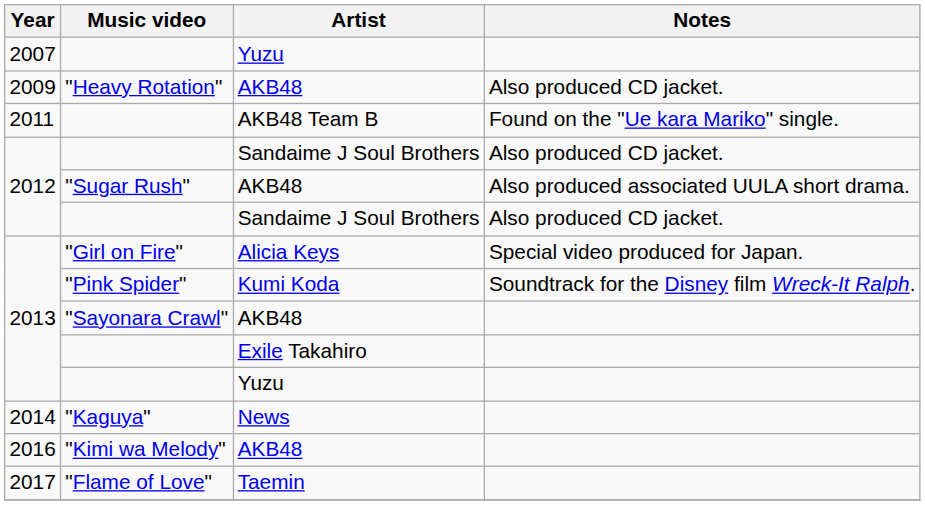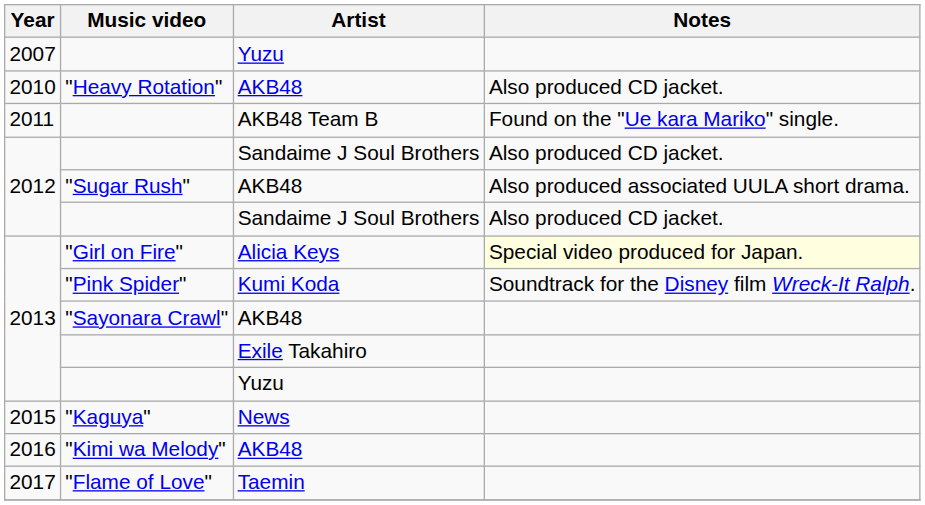"Heavy Rotation" | Year: 2009 -> 2010
"Girl on Fire" | Notes: no background -> lightyellow background
"Kaguya" | Year: 2014 -> 2015
